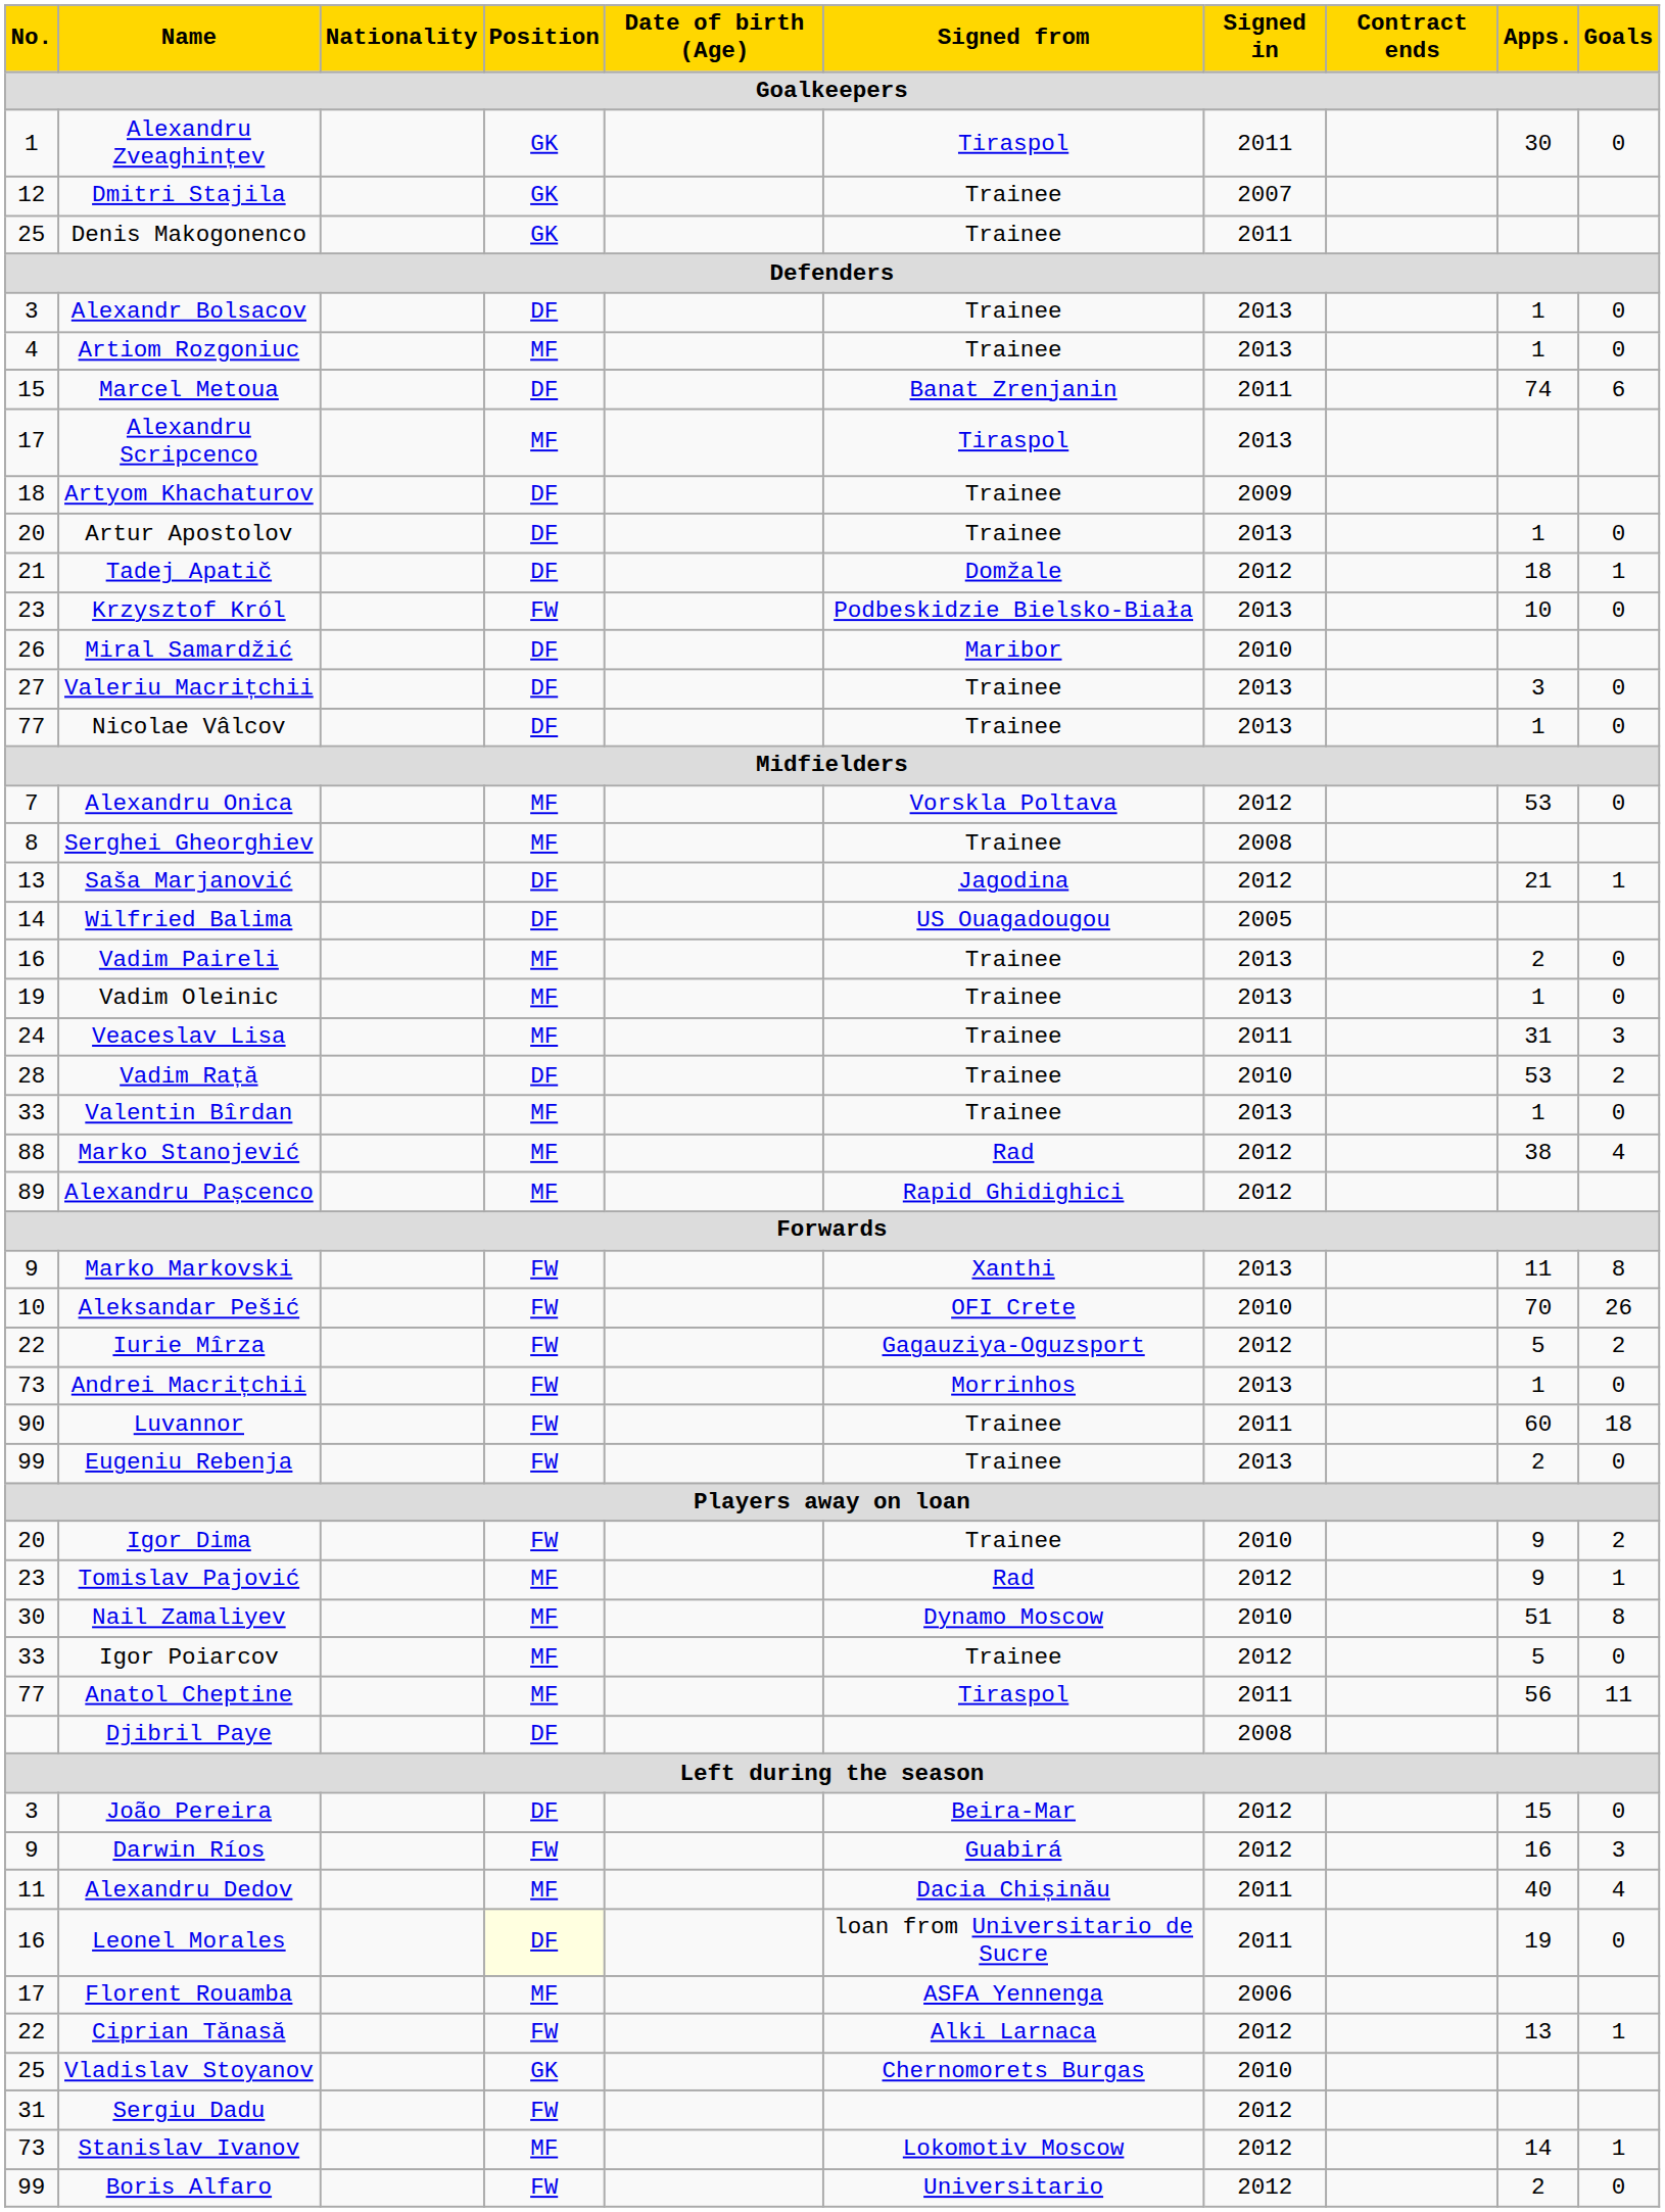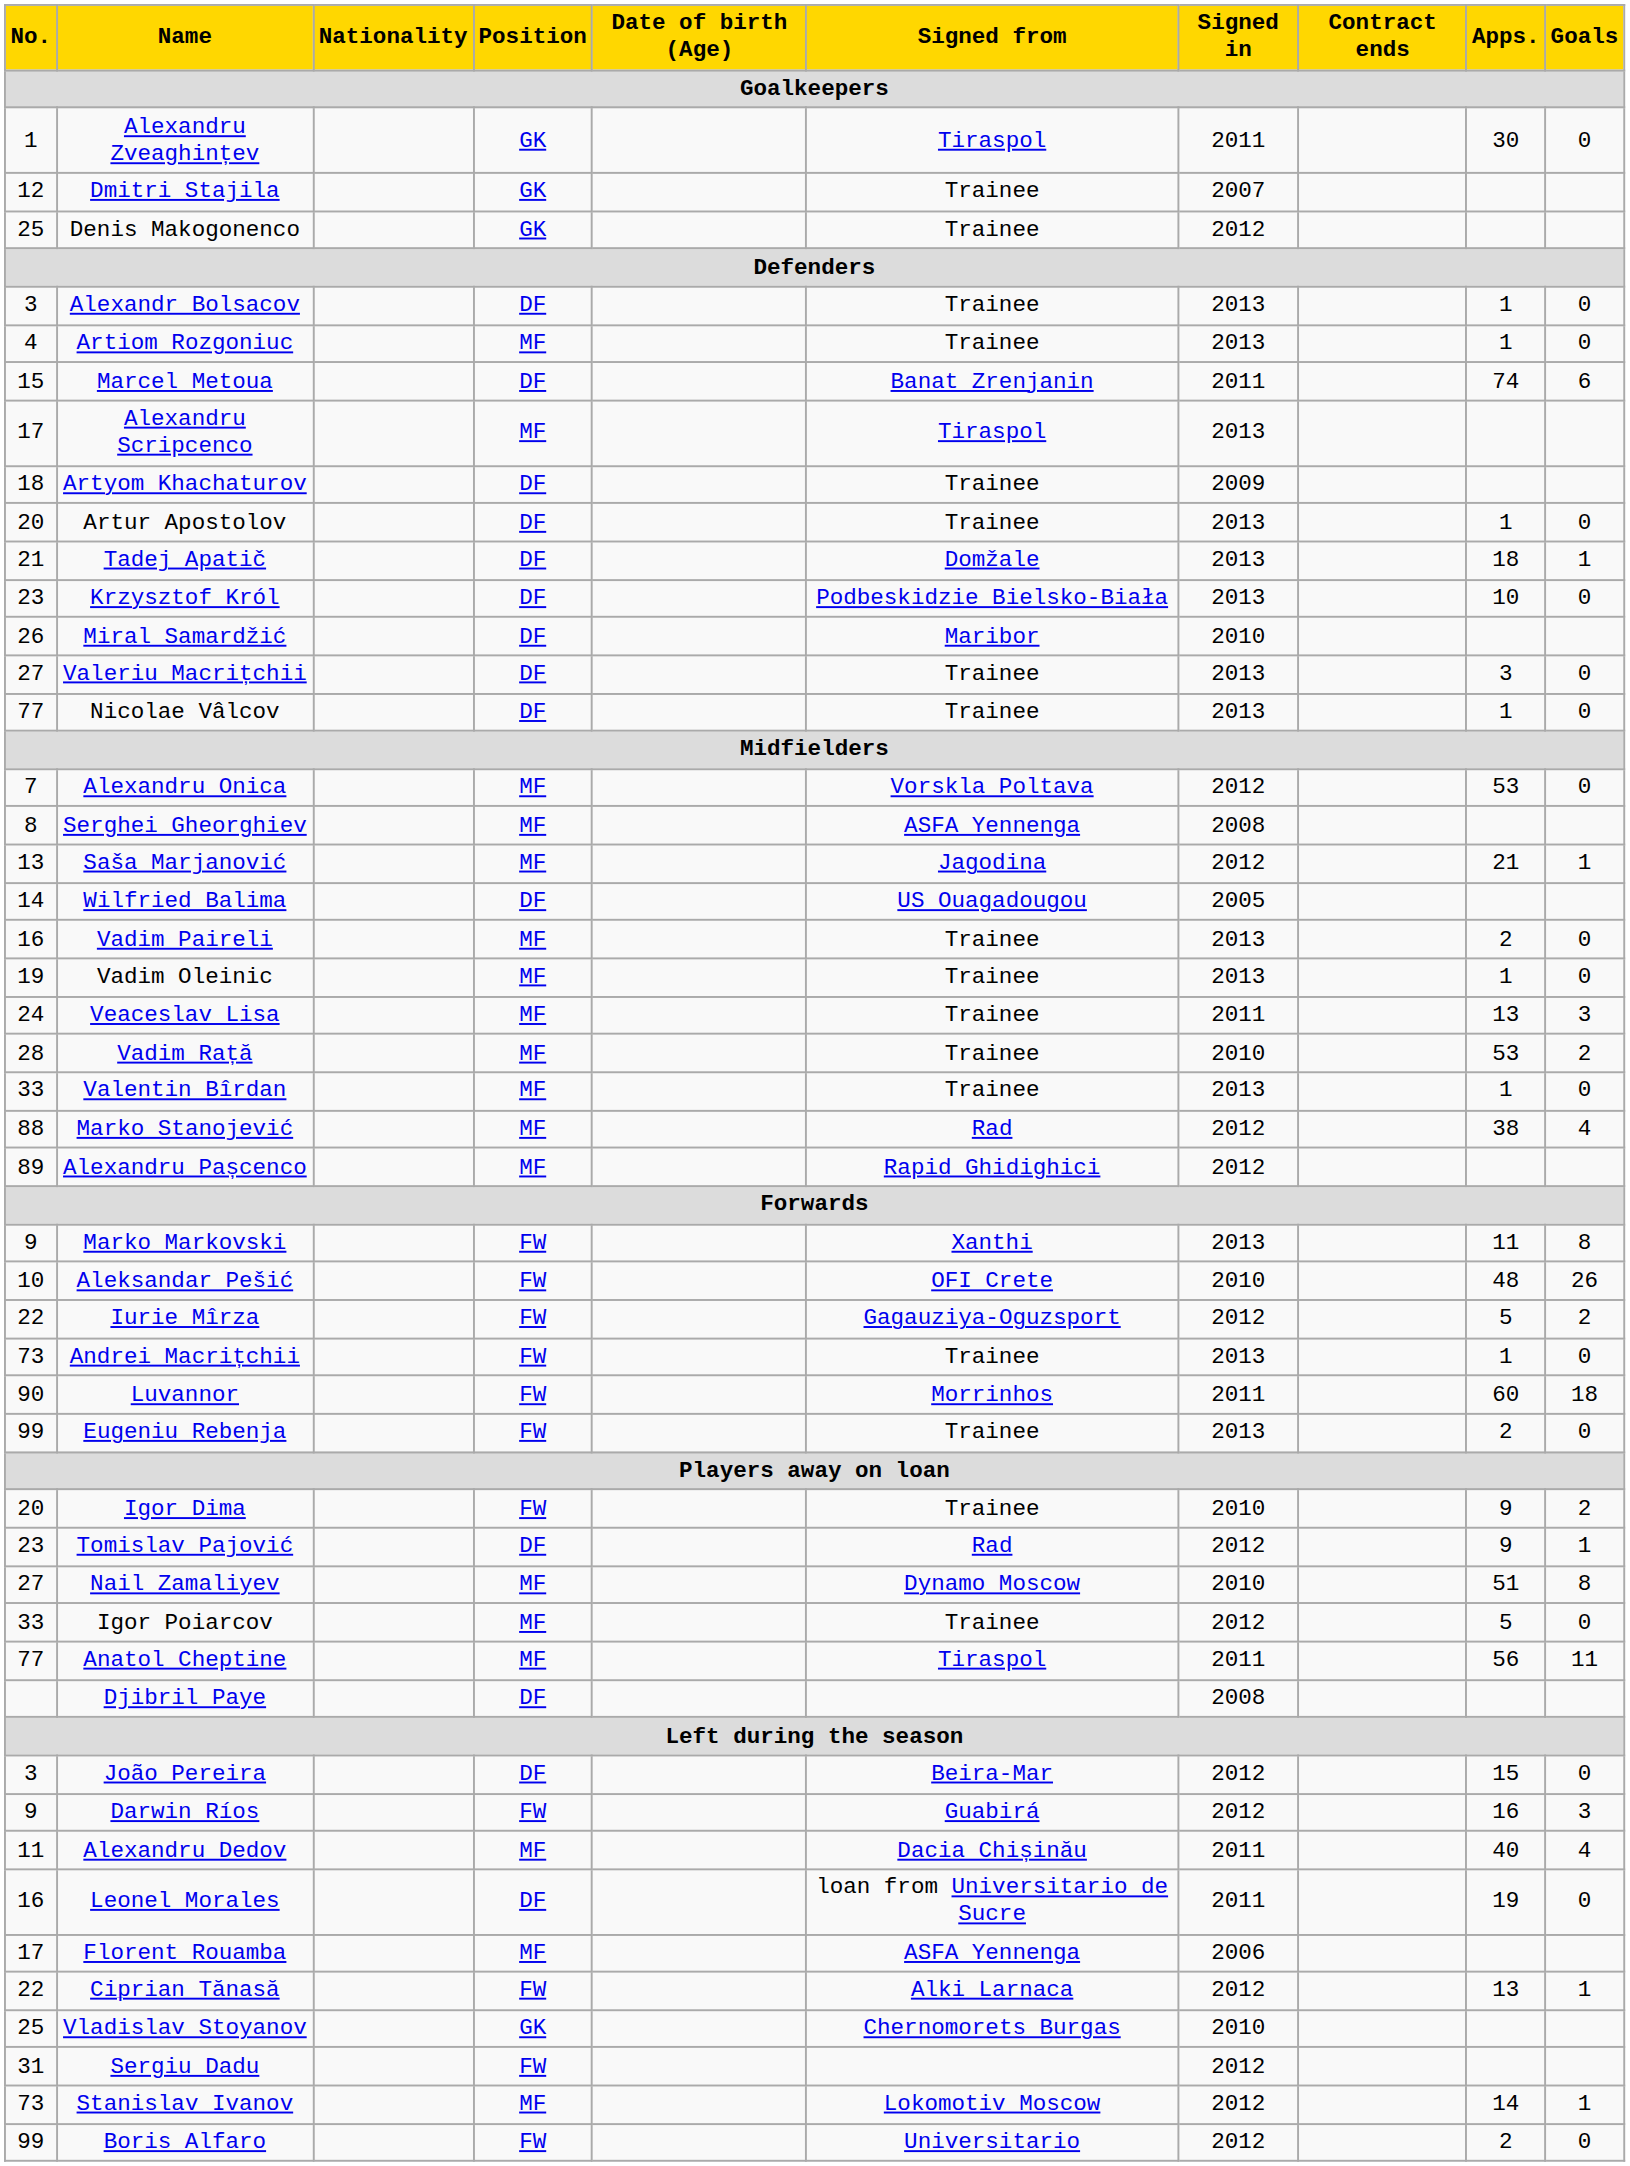Denis Makogonenco | Signed in: 2011 -> 2012
Tadej Apatič | Signed in: 2012 -> 2013
Krzysztof Król | Position: FW -> DF
Serghei Gheorghiev | Signed from: Trainee -> ASFA Yennenga
Saša Marjanović | Position: DF -> MF
Veaceslav Lisa | Apps.: 31 -> 13
Vadim Rață | Position: DF -> MF
Aleksandar Pešić | Apps.: 70 -> 48
Andrei Macrițchii | Signed from: Morrinhos -> Trainee
Luvannor | Signed from: Trainee -> Morrinhos
Tomislav Pajović | Position: MF -> DF
Nail Zamaliyev | No.: 30 -> 27
Leonel Morales | Position: lightyellow background -> no background
